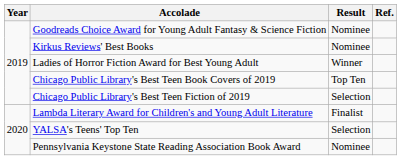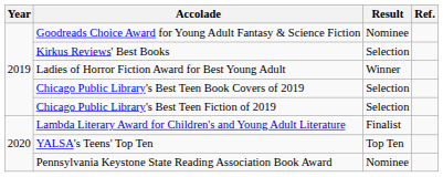Kirkus Reviews' Best Books | Result: Nominee -> Selection
Chicago Public Library's Best Teen Book Covers of 2019 | Result: Top Ten -> Selection
YALSA's Teens' Top Ten | Result: Selection -> Top Ten
